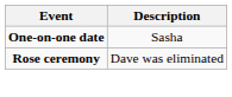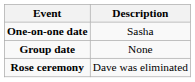+ row: Group date | None
